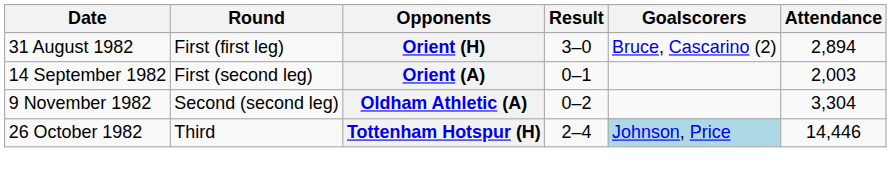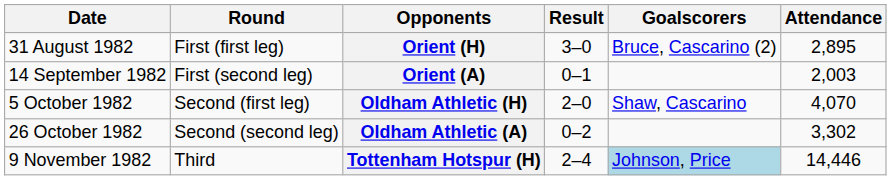Orient (H) | Attendance: 2,894 -> 2,895
+ row: 5 October 1982 | Second (first leg) | Oldham Athletic (H) | 2–0 | Shaw, Cascarino | 4,070
Oldham Athletic (A) | Date: 9 November 1982 -> 26 October 1982
Oldham Athletic (A) | Attendance: 3,304 -> 3,302
Tottenham Hotspur (H) | Date: 26 October 1982 -> 9 November 1982
